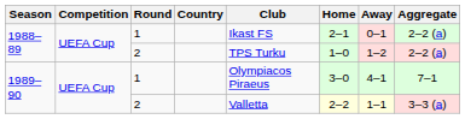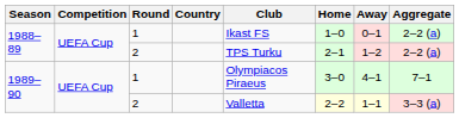1988–89 / 1 | Home: 2–1 -> 1–0
1988–89 / 2 | Home: 1–0 -> 2–1
